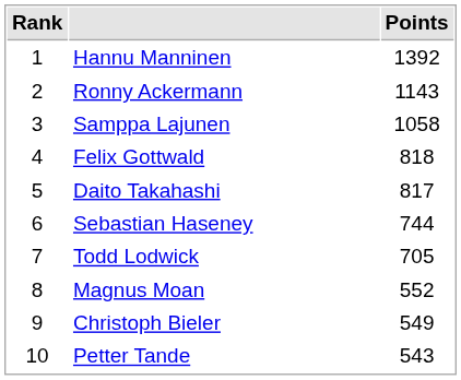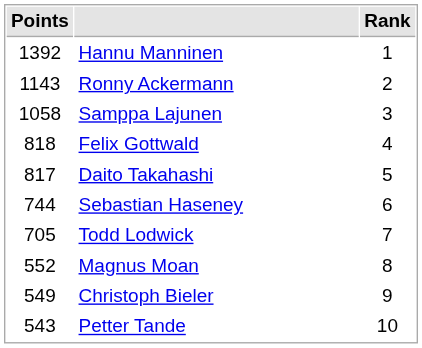columns swapped: Rank <-> Points
